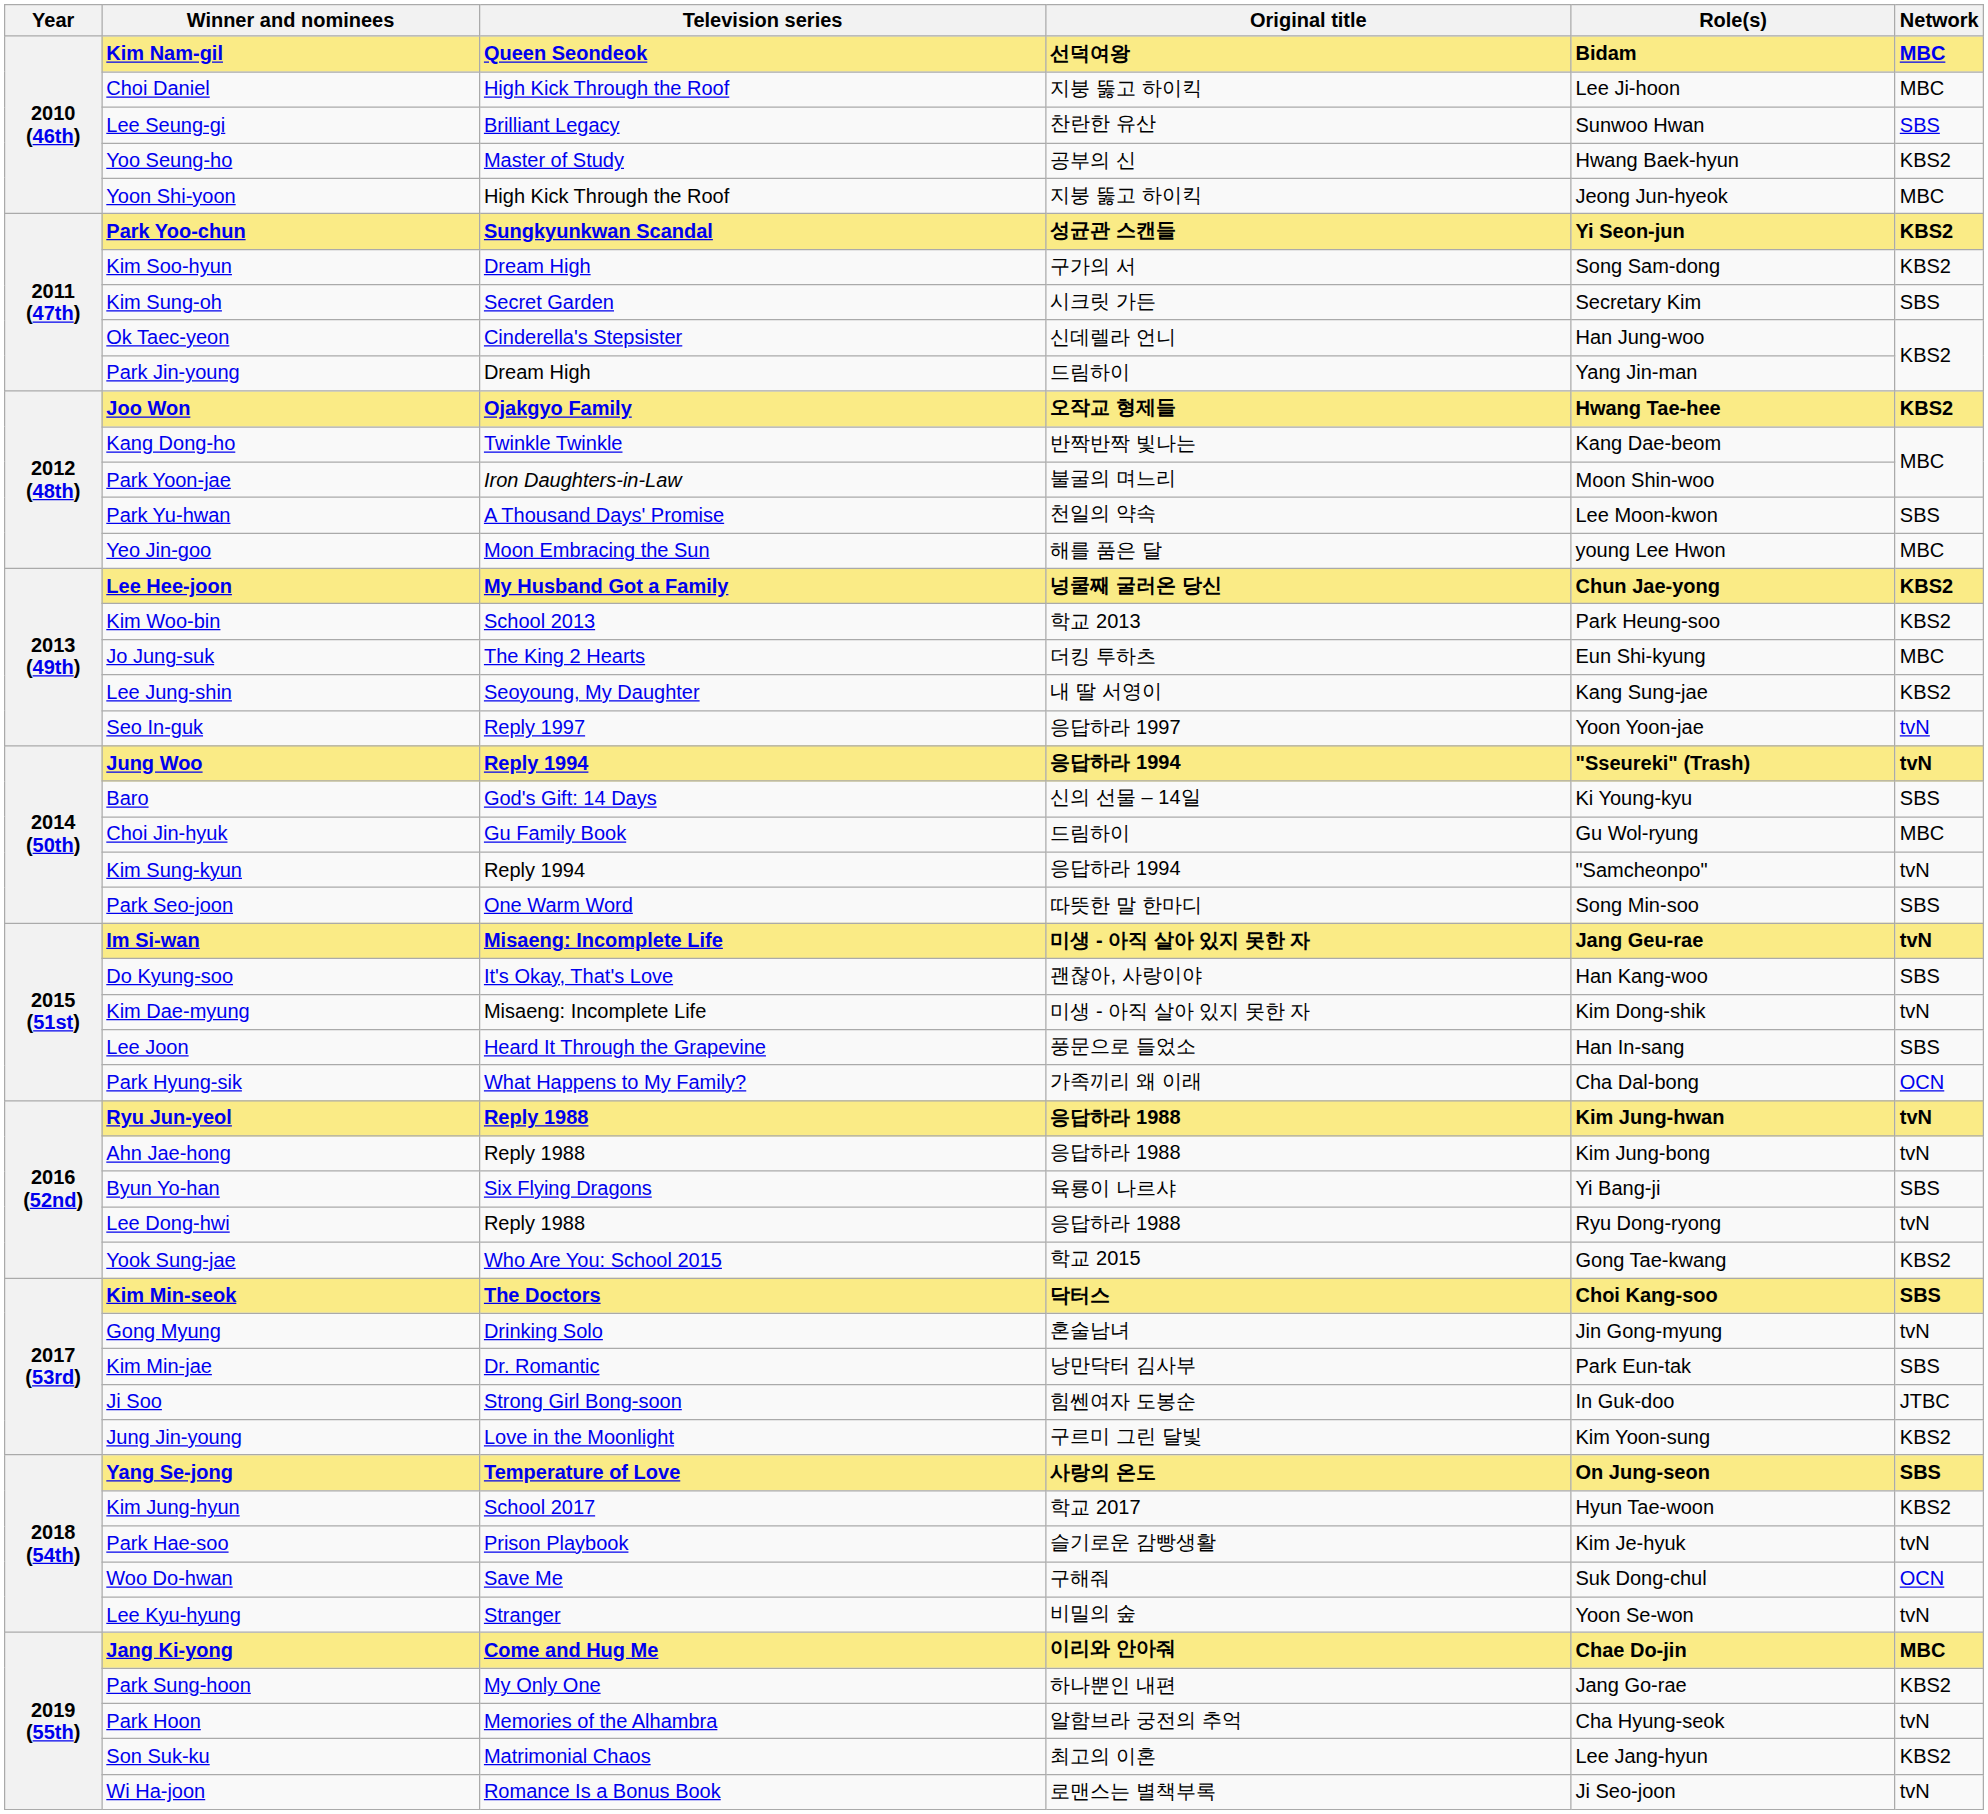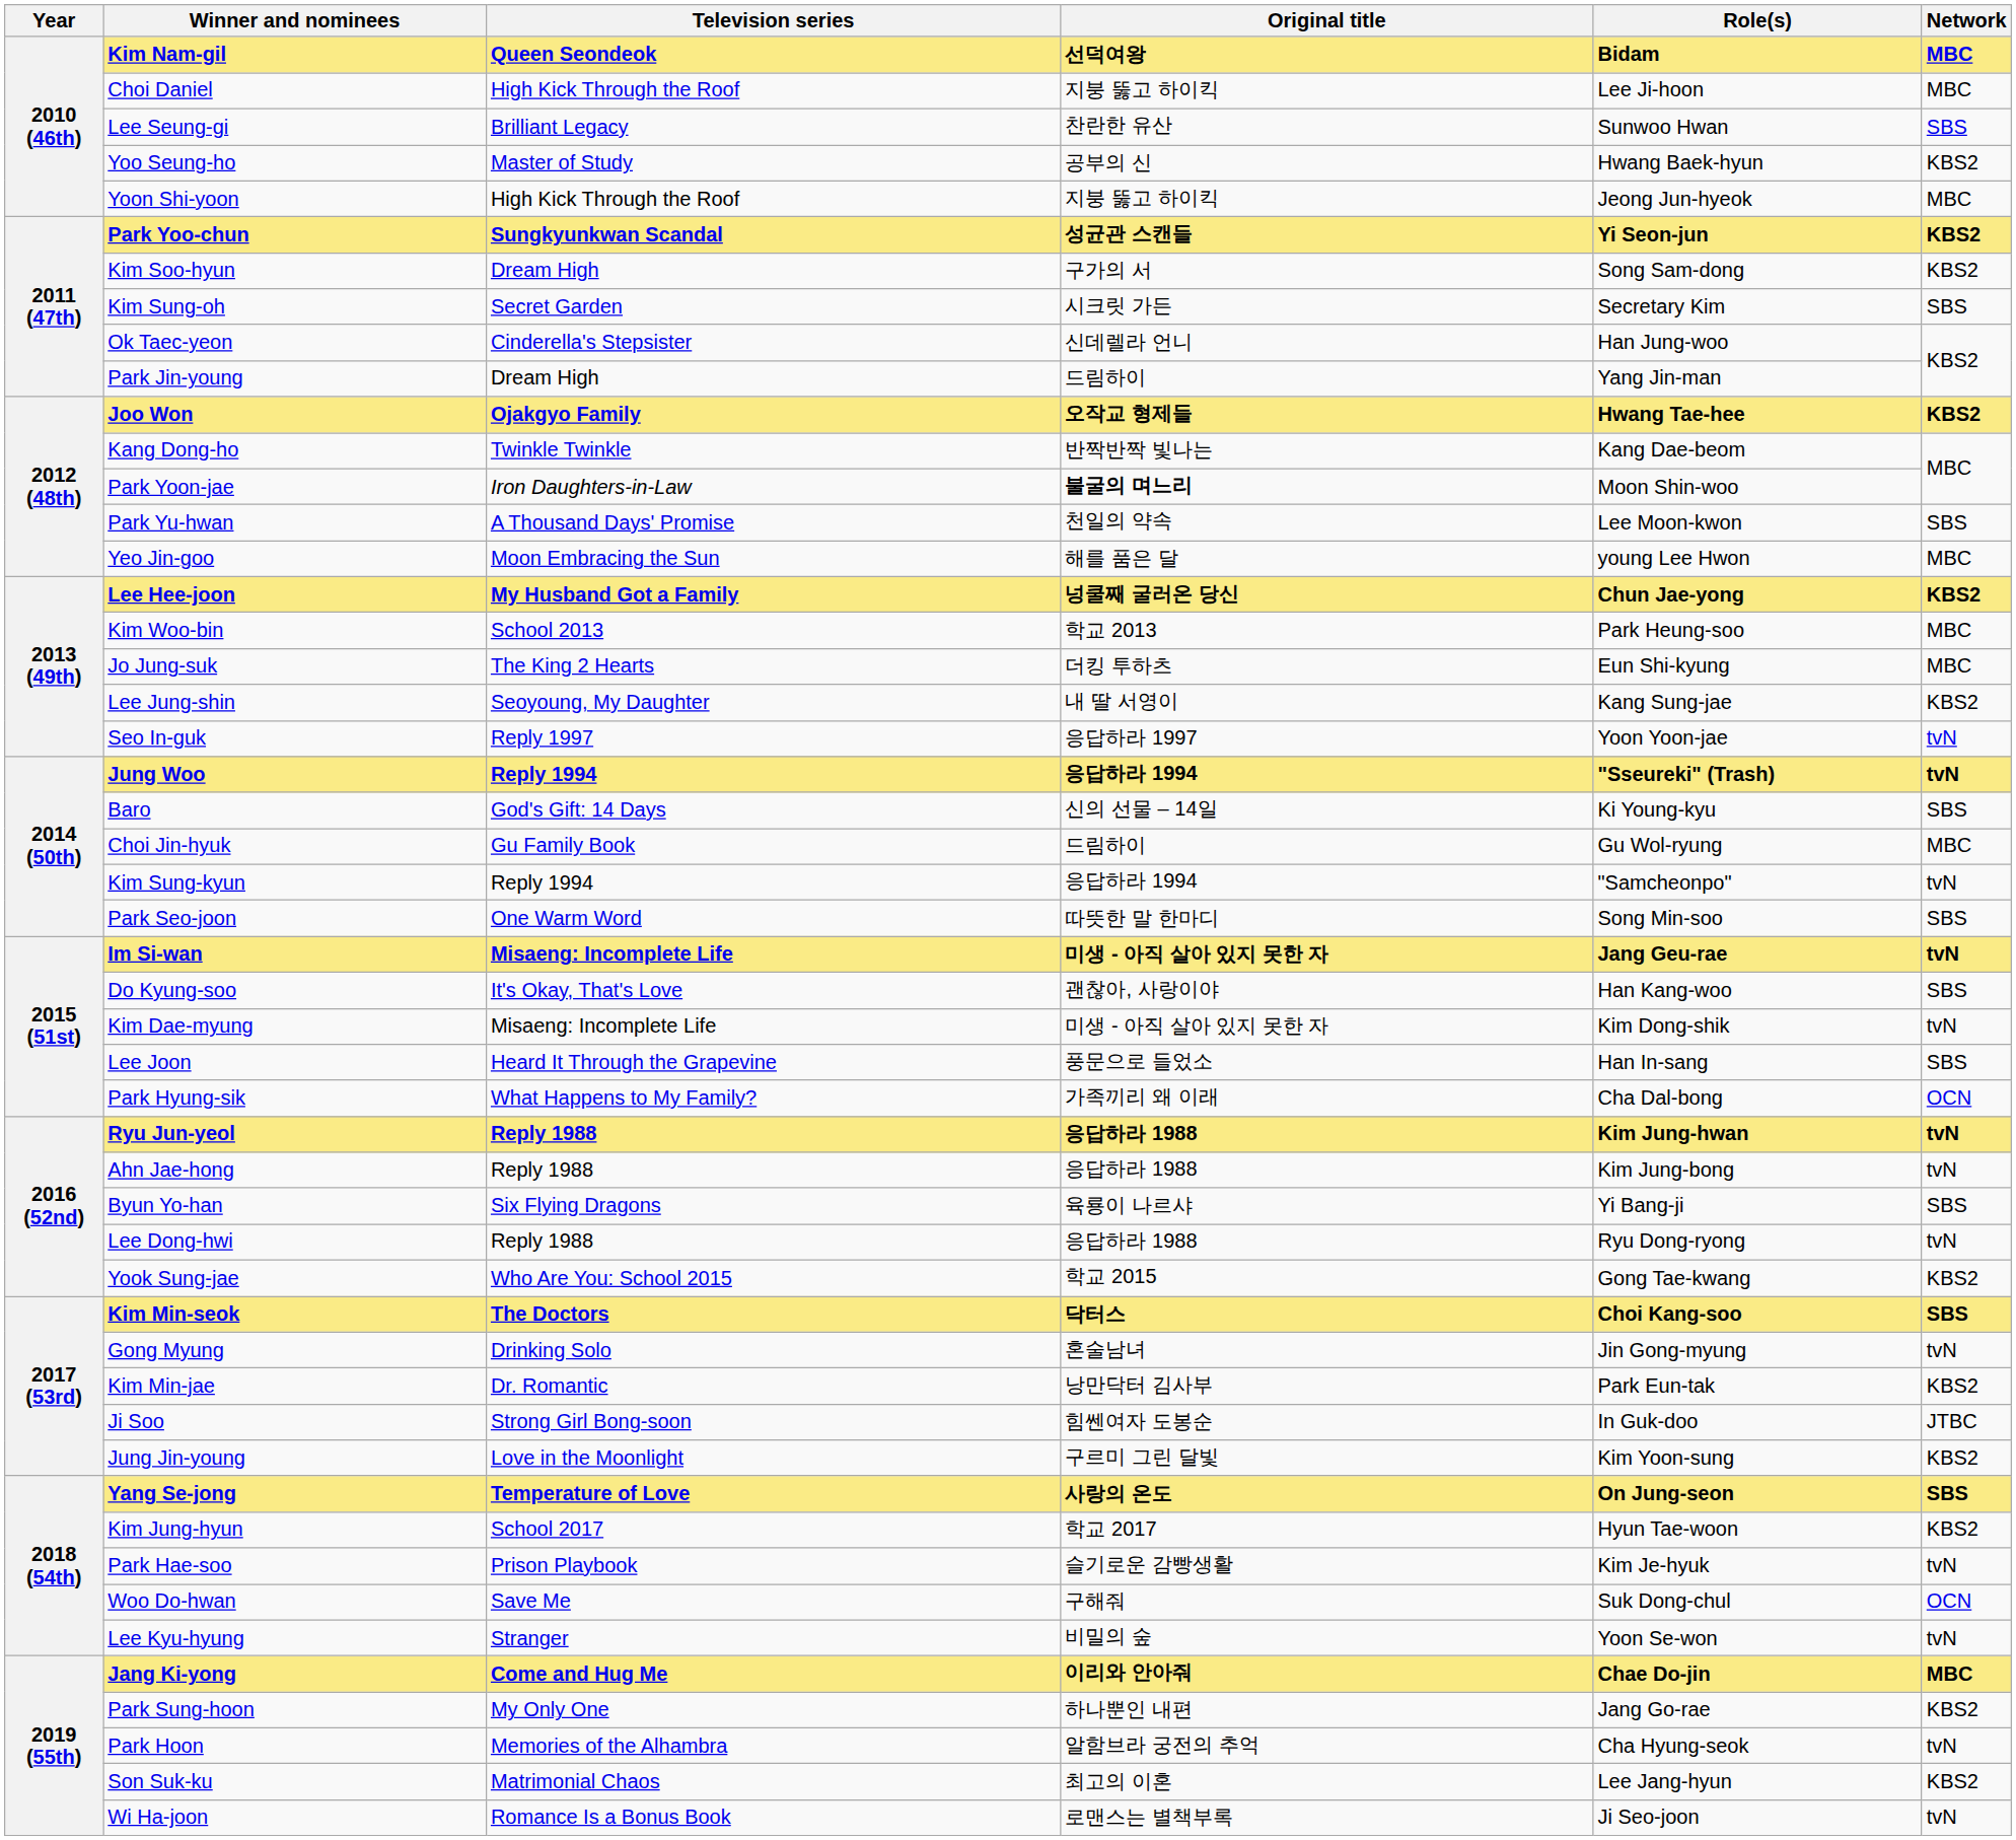Park Yoon-jae | Original title: normal -> bold
Kim Woo-bin | Network: KBS2 -> MBC
Kim Min-jae | Network: SBS -> KBS2
